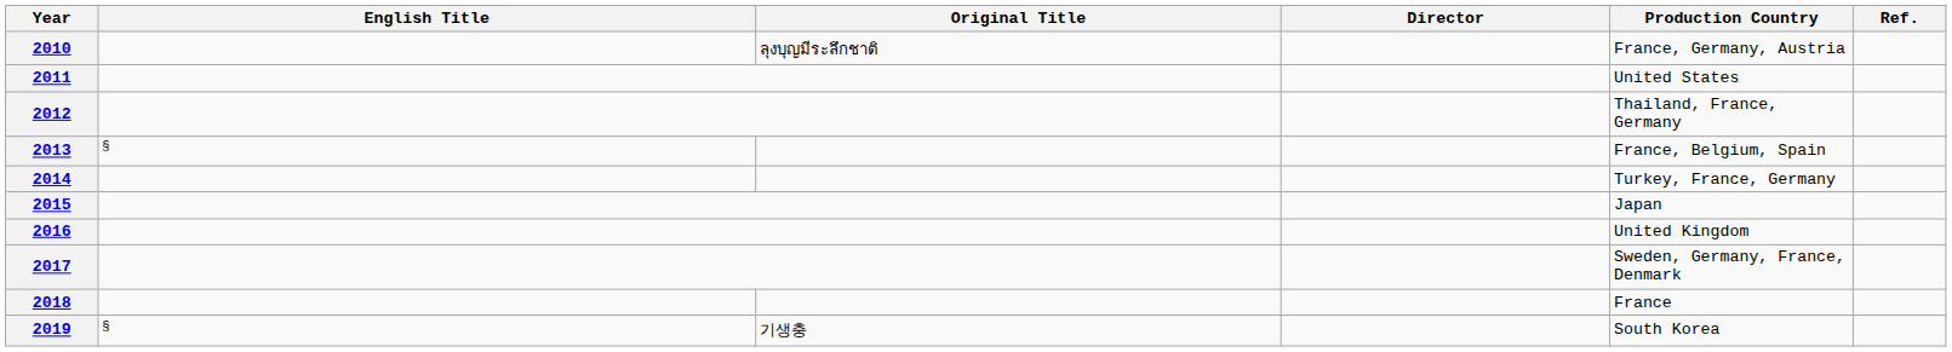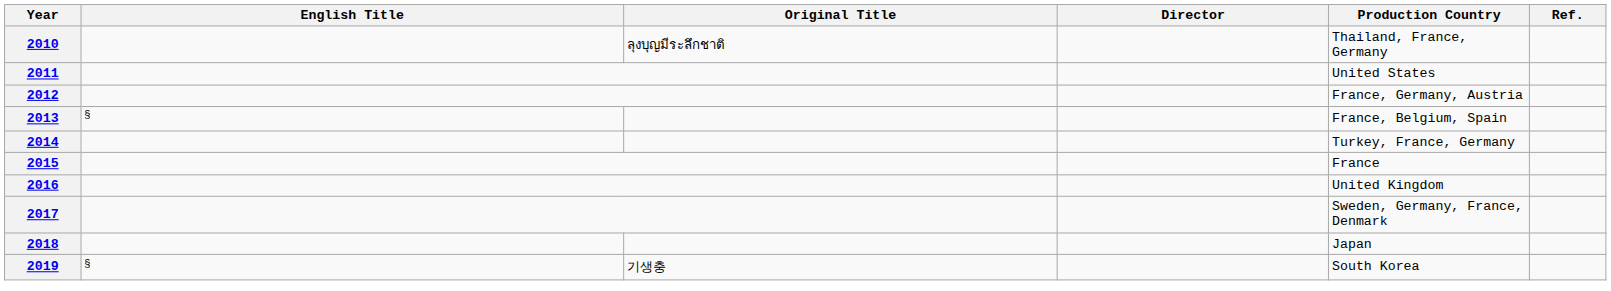2010 | Production Country: France, Germany, Austria -> Thailand, France, Germany
2012 | Production Country: Thailand, France, Germany -> France, Germany, Austria
2015 | Production Country: Japan -> France
2018 | Production Country: France -> Japan
